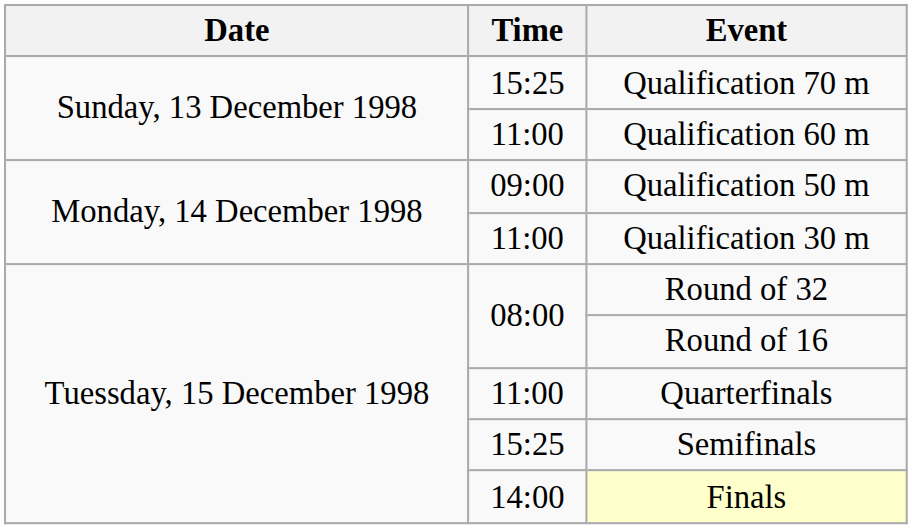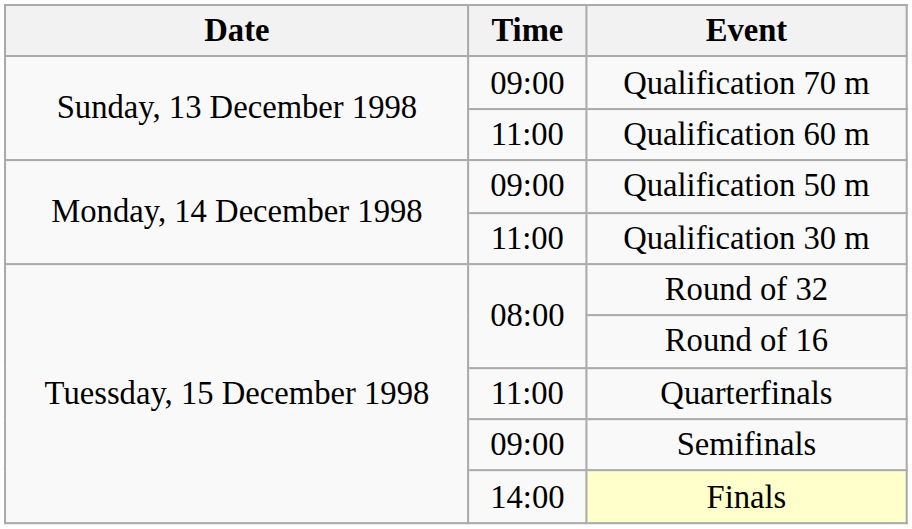Qualification 70 m | Time: 15:25 -> 09:00
Semifinals | Time: 15:25 -> 09:00
